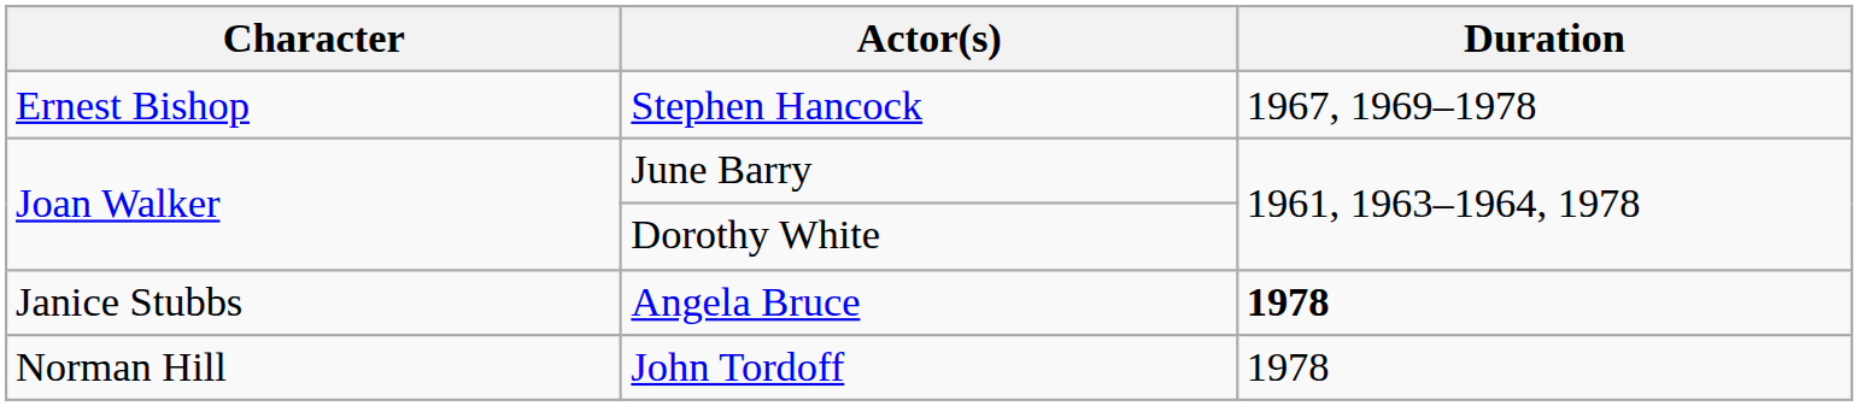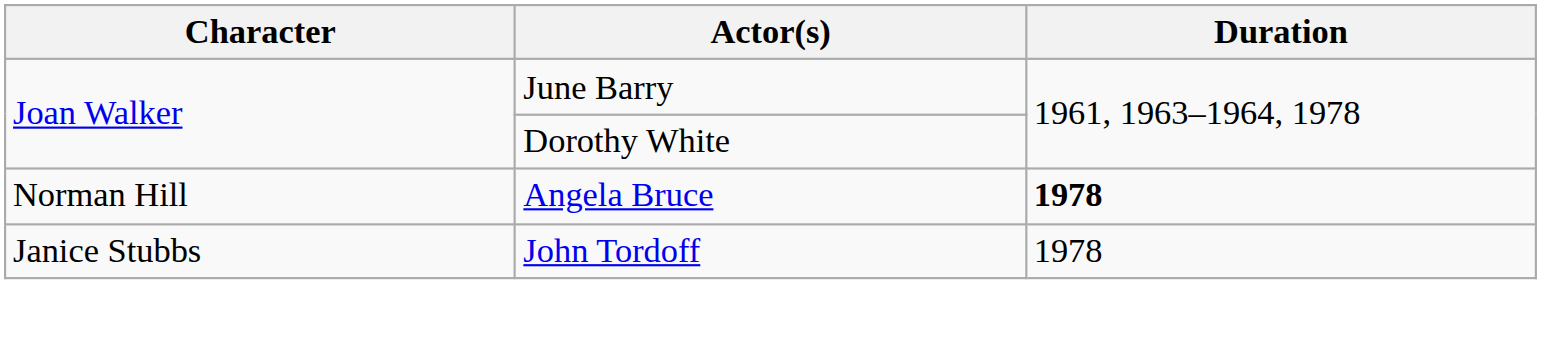- row: Ernest Bishop | Stephen Hancock | 1967, 1969–1978
Angela Bruce | Character: Janice Stubbs -> Norman Hill
John Tordoff | Character: Norman Hill -> Janice Stubbs
